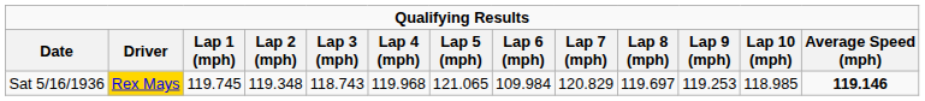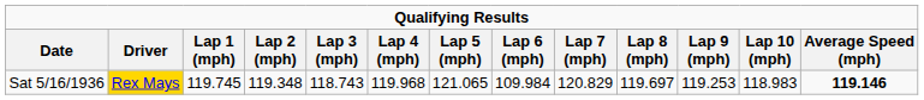Sat 5/16/1936 | Lap 10 (mph): 118.985 -> 118.983
